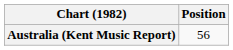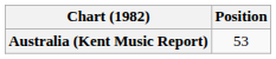Australia (Kent Music Report) | Position: 56 -> 53
